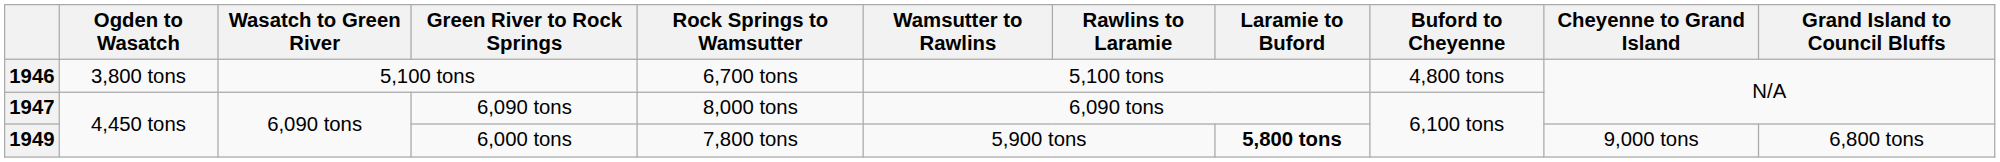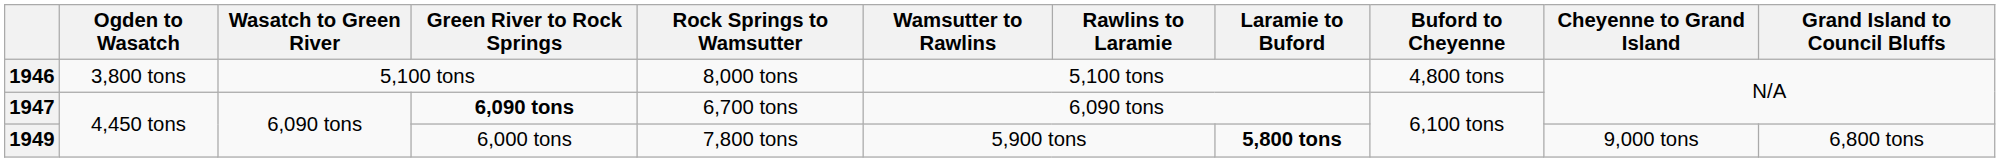1946 | Rock Springs to Wamsutter: 6,700 tons -> 8,000 tons
1947 | Green River to Rock Springs: normal -> bold
1947 | Rock Springs to Wamsutter: 8,000 tons -> 6,700 tons
